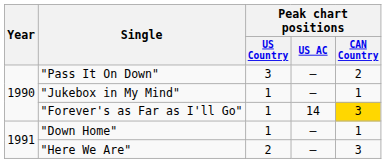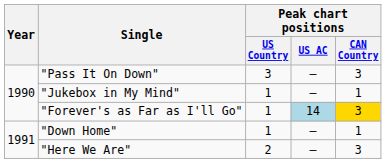"Pass It On Down" | Peak chart positions / CAN Country: 2 -> 3
"Forever's as Far as I'll Go" | Peak chart positions / US AC: no background -> lightblue background
